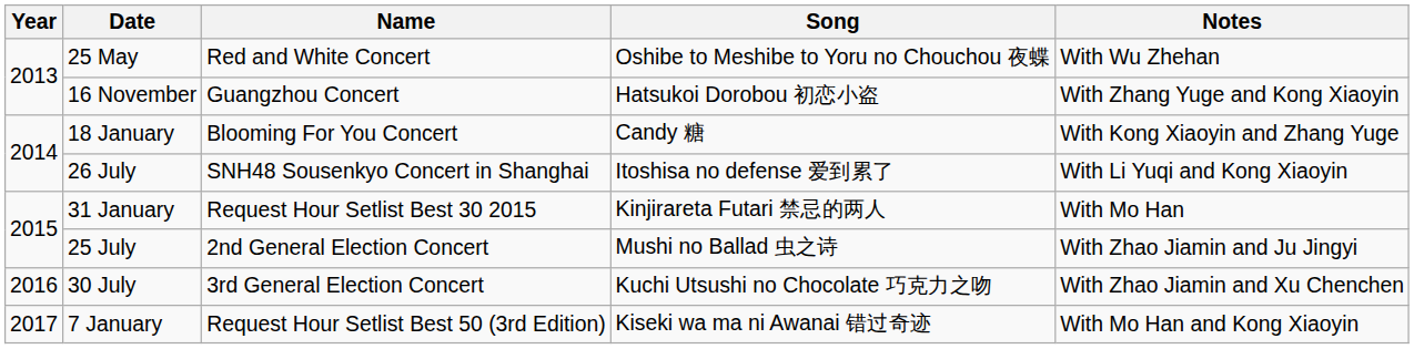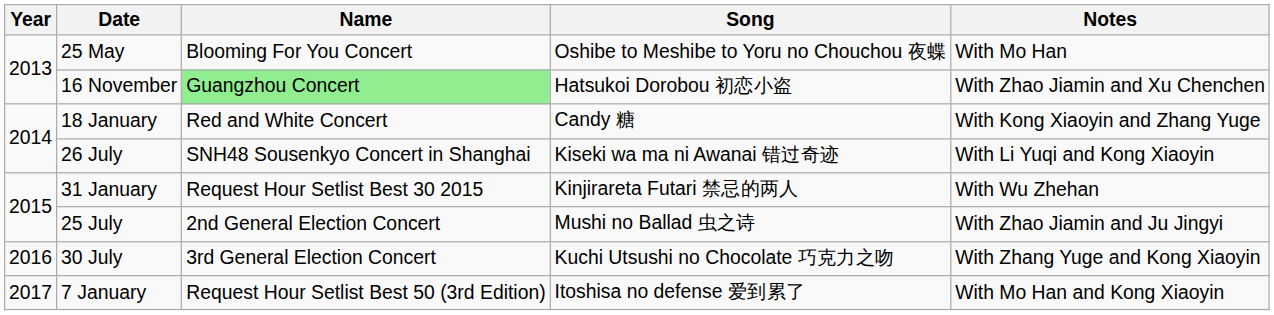25 May | Name: Red and White Concert -> Blooming For You Concert
25 May | Notes: With Wu Zhehan -> With Mo Han
16 November | Name: no background -> lightgreen background
16 November | Notes: With Zhang Yuge and Kong Xiaoyin -> With Zhao Jiamin and Xu Chenchen
18 January | Name: Blooming For You Concert -> Red and White Concert
26 July | Song: Itoshisa no defense 爱到累了 -> Kiseki wa ma ni Awanai 错过奇迹
31 January | Notes: With Mo Han -> With Wu Zhehan
30 July | Notes: With Zhao Jiamin and Xu Chenchen -> With Zhang Yuge and Kong Xiaoyin
7 January | Song: Kiseki wa ma ni Awanai 错过奇迹 -> Itoshisa no defense 爱到累了
